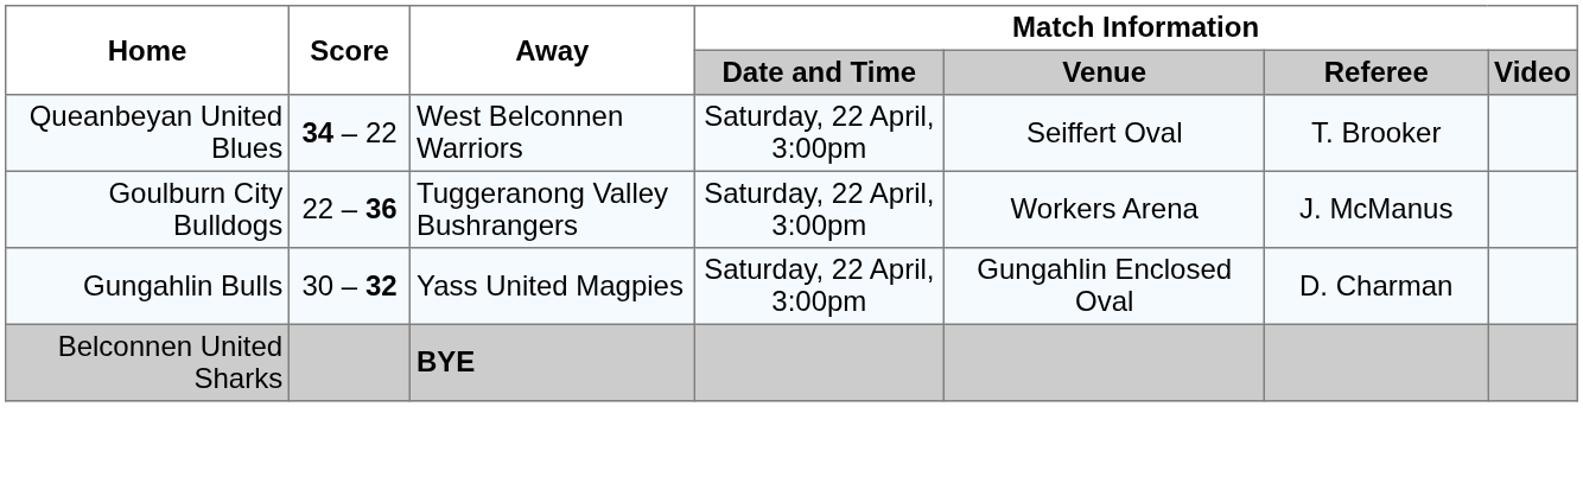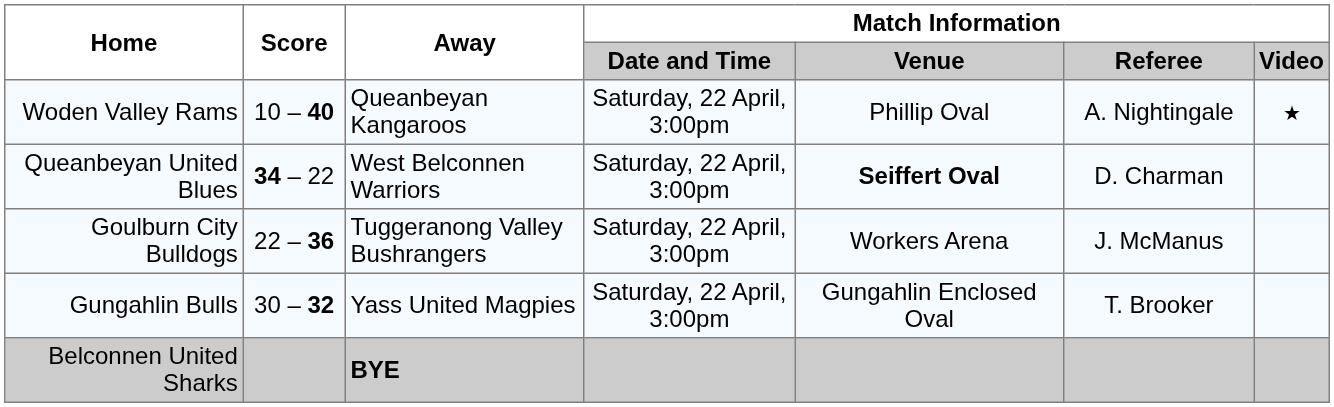+ row: Woden Valley Rams | 10 – 40 | Queanbeyan Kangaroos | Saturday, 22 April, 3:00pm | Phillip Oval | A. Nightingale | ★
Queanbeyan United Blues | Match Information / Venue: normal -> bold
Queanbeyan United Blues | Match Information / Referee: T. Brooker -> D. Charman
Gungahlin Bulls | Match Information / Referee: D. Charman -> T. Brooker
